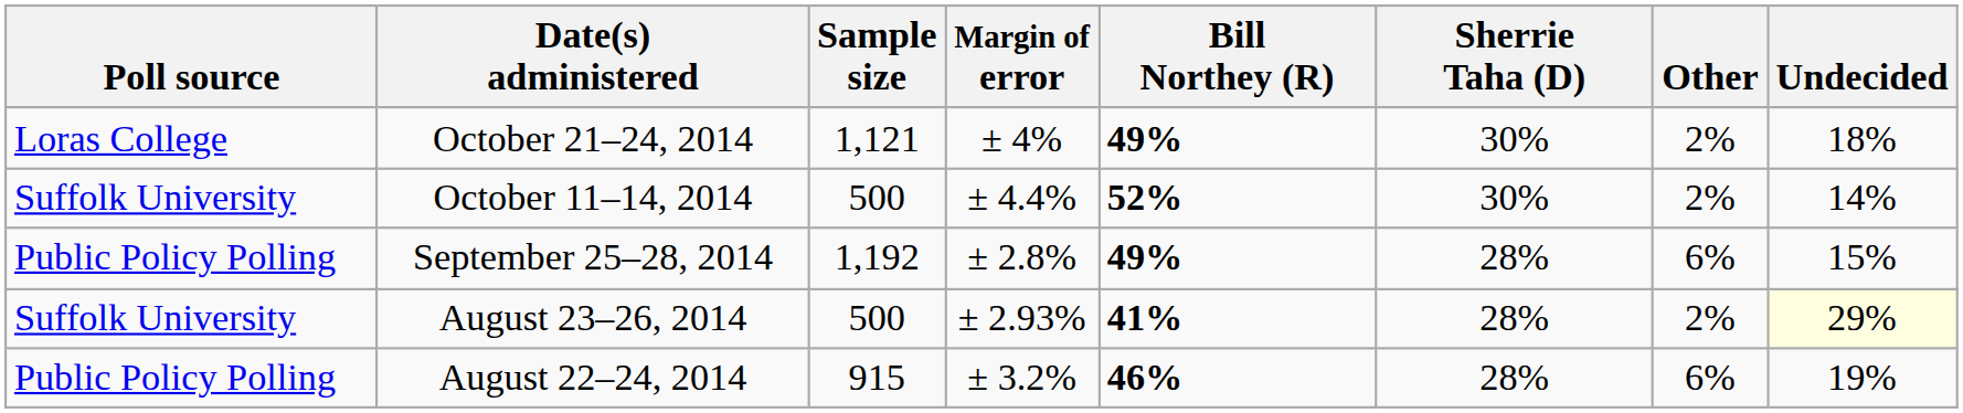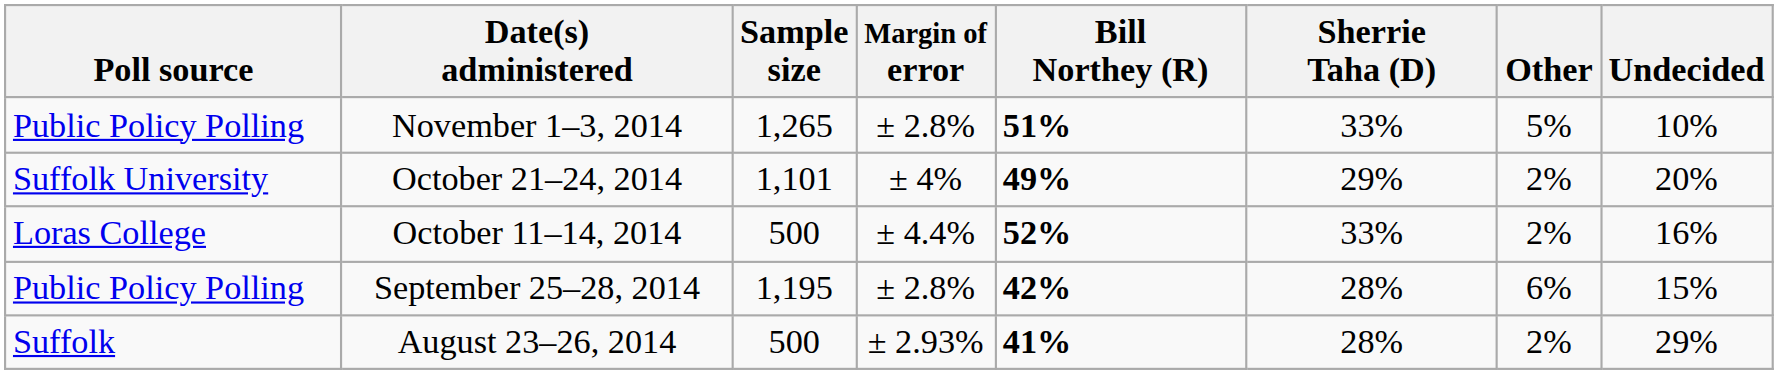+ row: Public Policy Polling | November 1–3, 2014 | 1,265 | ± 2.8% | 51% | 33% | 5% | 10%
October 21–24, 2014 | Poll source: Loras College -> Suffolk University
October 21–24, 2014 | Sample size: 1,121 -> 1,101
October 21–24, 2014 | Sherrie Taha (D): 30% -> 29%
October 21–24, 2014 | Undecided: 18% -> 20%
October 11–14, 2014 | Poll source: Suffolk University -> Loras College
October 11–14, 2014 | Sherrie Taha (D): 30% -> 33%
October 11–14, 2014 | Undecided: 14% -> 16%
September 25–28, 2014 | Sample size: 1,192 -> 1,195
September 25–28, 2014 | Bill Northey (R): 49% -> 42%
August 23–26, 2014 | Poll source: Suffolk University -> Suffolk
August 23–26, 2014 | Undecided: lightyellow background -> no background
- row: Public Policy Polling | August 22–24, 2014 | 915 | ± 3.2% | 46% | 28% | 6% | 19%
